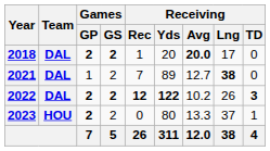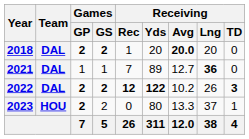2018 | Receiving / Lng: 17 -> 20
2021 | Games / GS: 2 -> 1
2021 | Receiving / Lng: 38 -> 36
